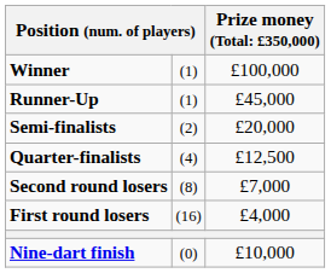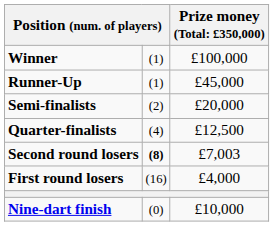Second round losers | column 2: normal -> bold
Second round losers | column 3: £7,000 -> £7,003
